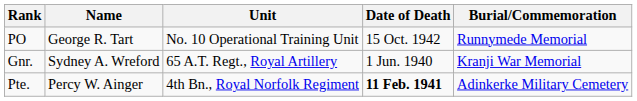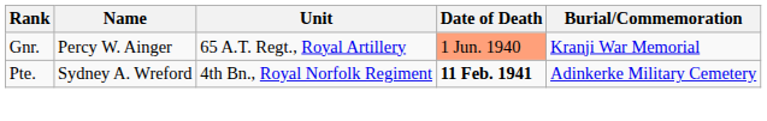- row: PO | George R. Tart | No. 10 Operational Training Unit | 15 Oct. 1942 | Runnymede Memorial
Gnr. | Name: Sydney A. Wreford -> Percy W. Ainger
Gnr. | Date of Death: no background -> lightsalmon background
Pte. | Name: Percy W. Ainger -> Sydney A. Wreford
